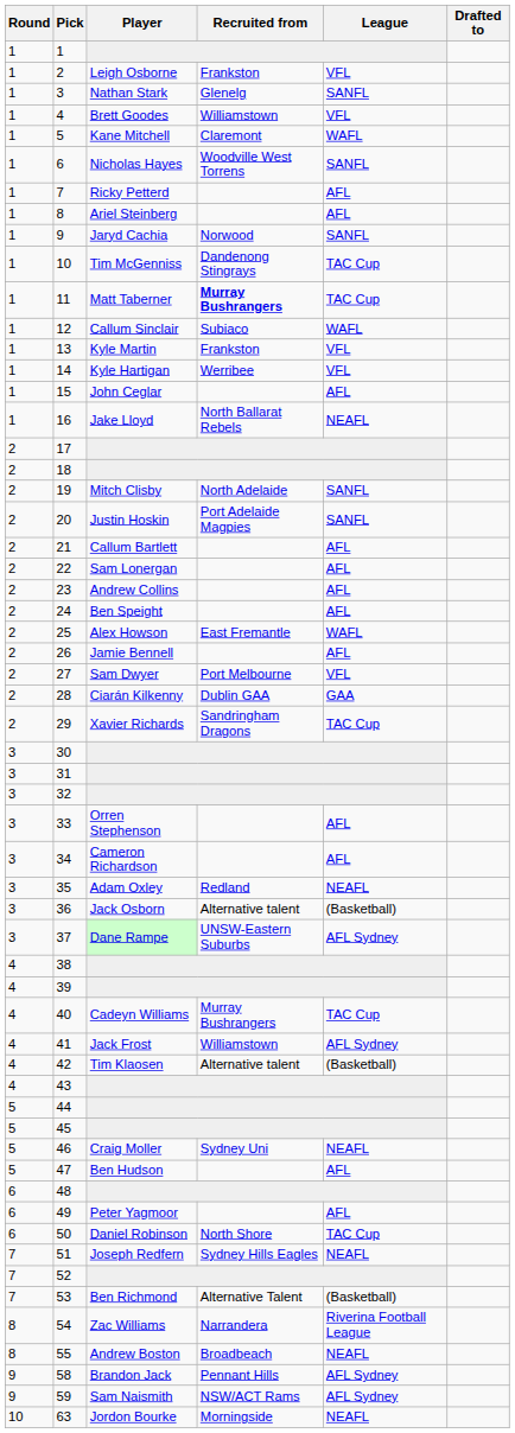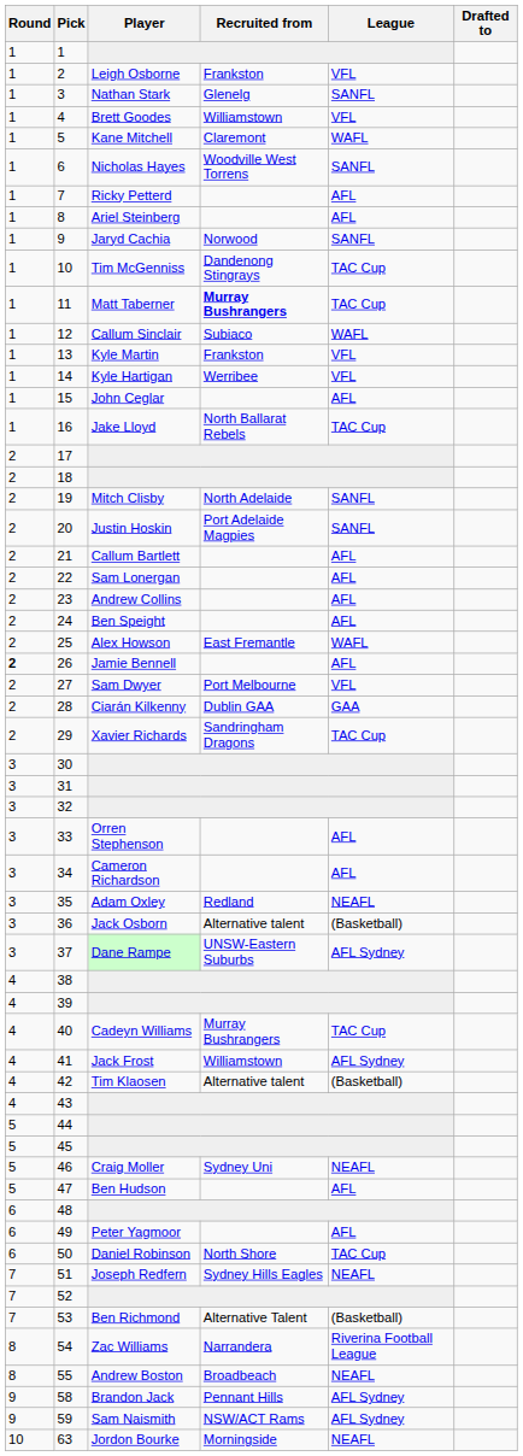16 | League: NEAFL -> TAC Cup
26 | Round: normal -> bold
